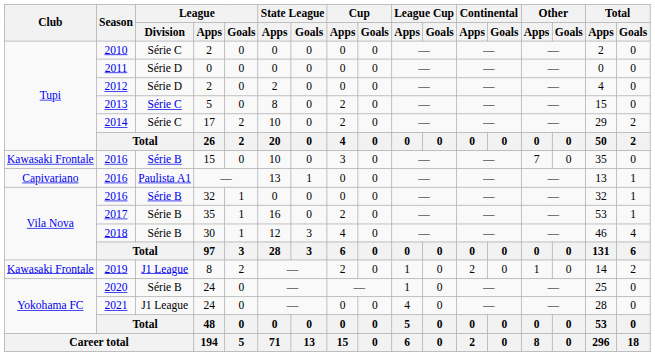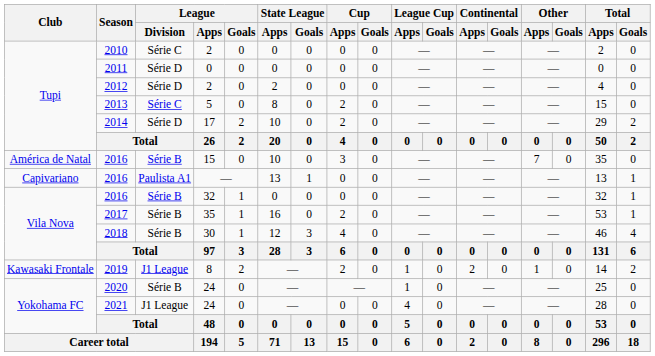2014 | League / Division: Série C -> Série D
2016 / 15 | Club: Kawasaki Frontale -> América de Natal
